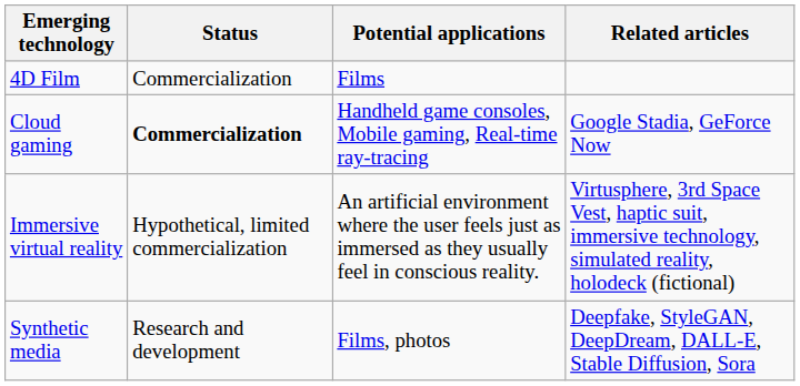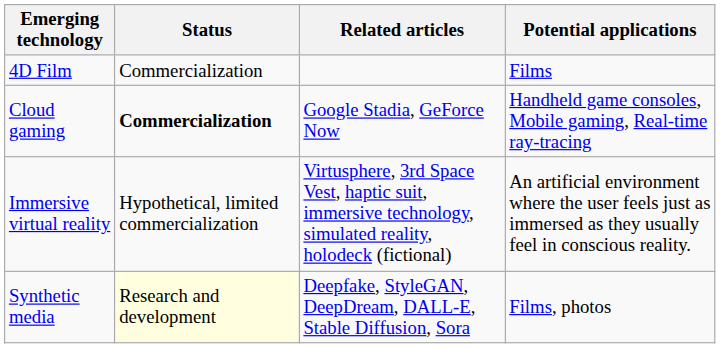columns swapped: Potential applications <-> Related articles
Synthetic media | Status: no background -> lightyellow background
